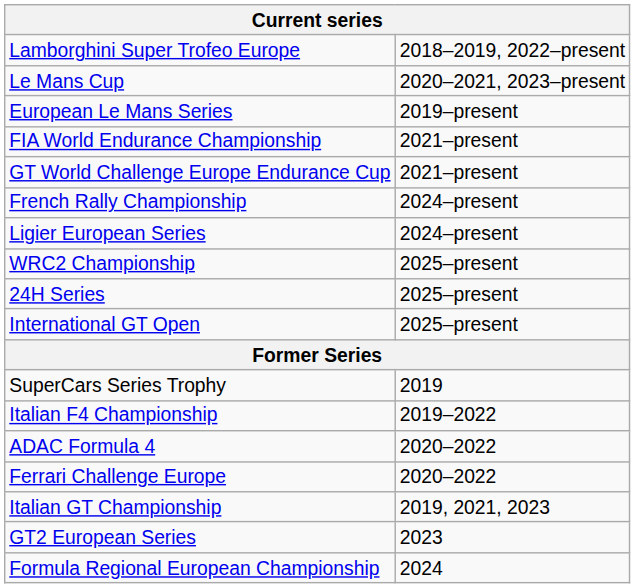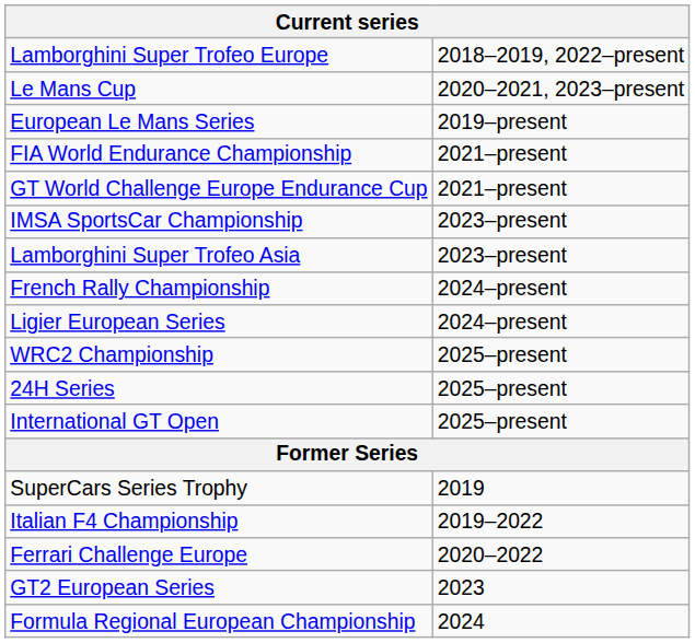+ row: IMSA SportsCar Championship | 2023–present
+ row: Lamborghini Super Trofeo Asia | 2023–present
- row: ADAC Formula 4 | 2020–2022
- row: Italian GT Championship | 2019, 2021, 2023
